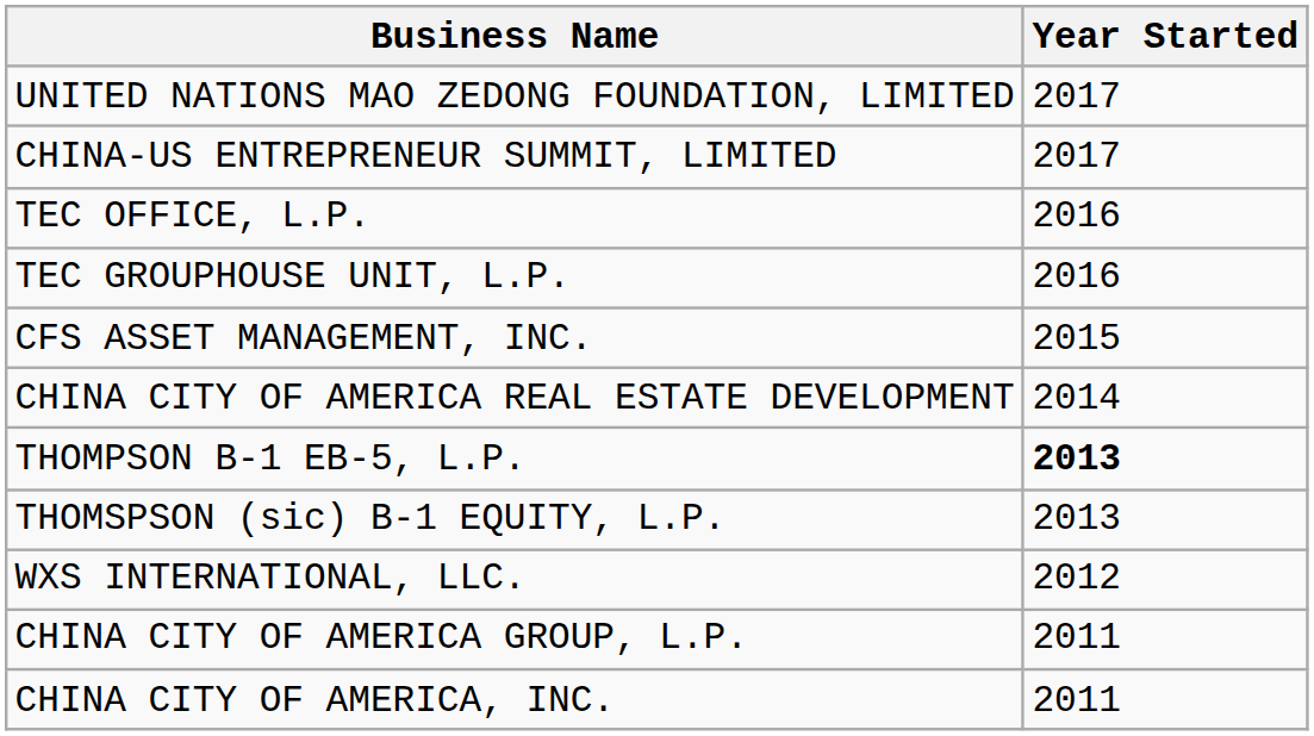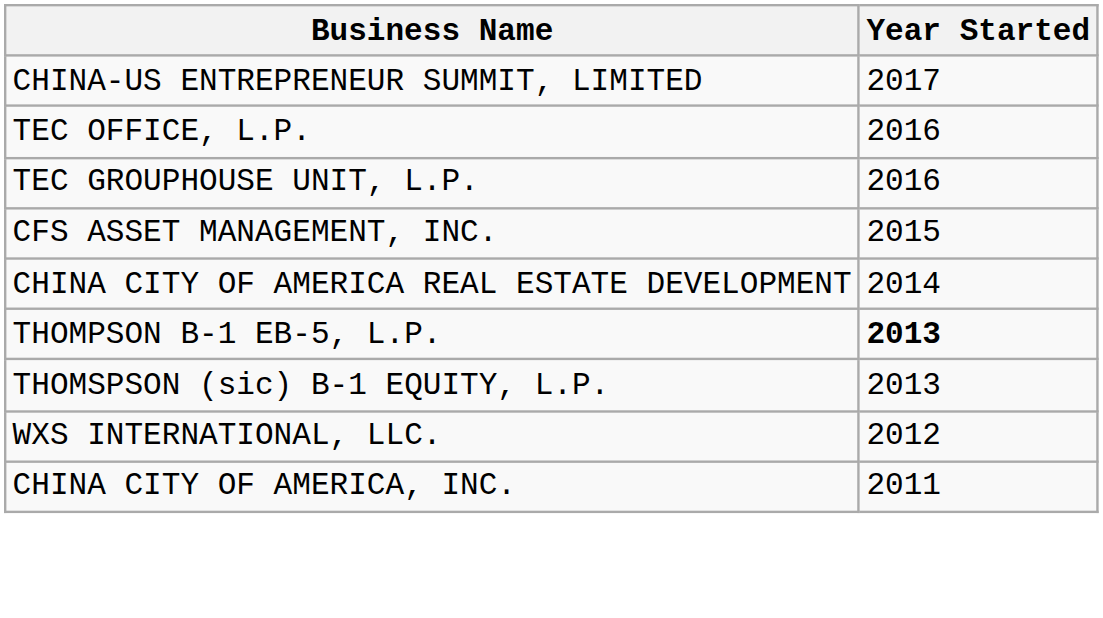- row: UNITED NATIONS MAO ZEDONG FOUNDATION, LIMITED | 2017
- row: CHINA CITY OF AMERICA GROUP, L.P. | 2011
